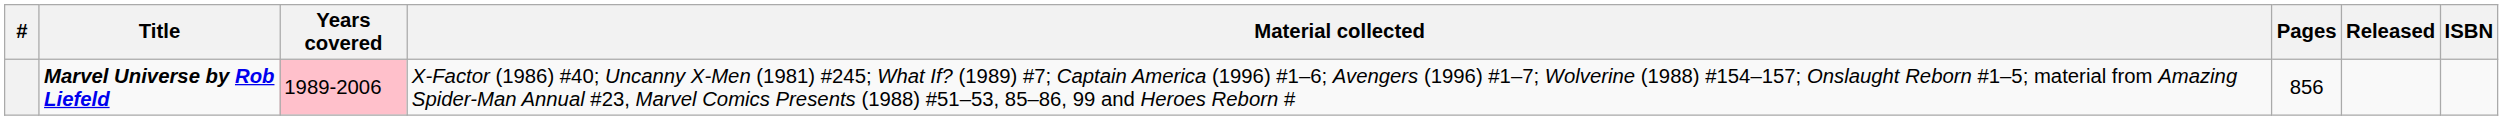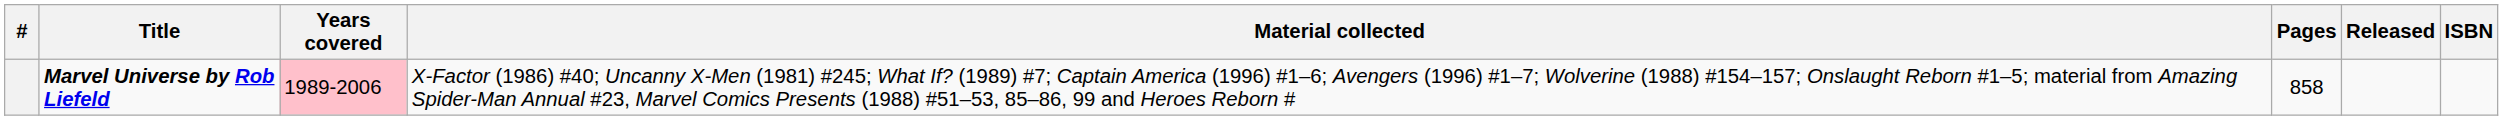Marvel Universe by Rob Liefeld | Pages: 856 -> 858
